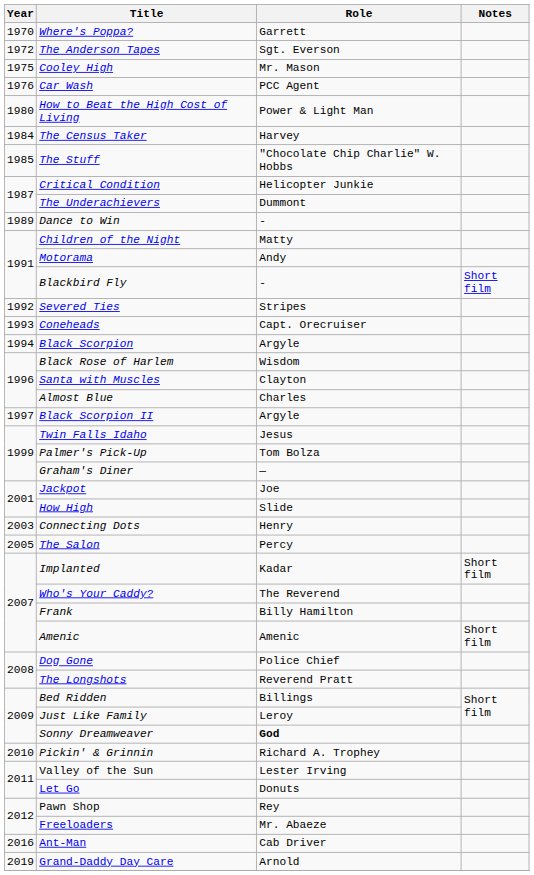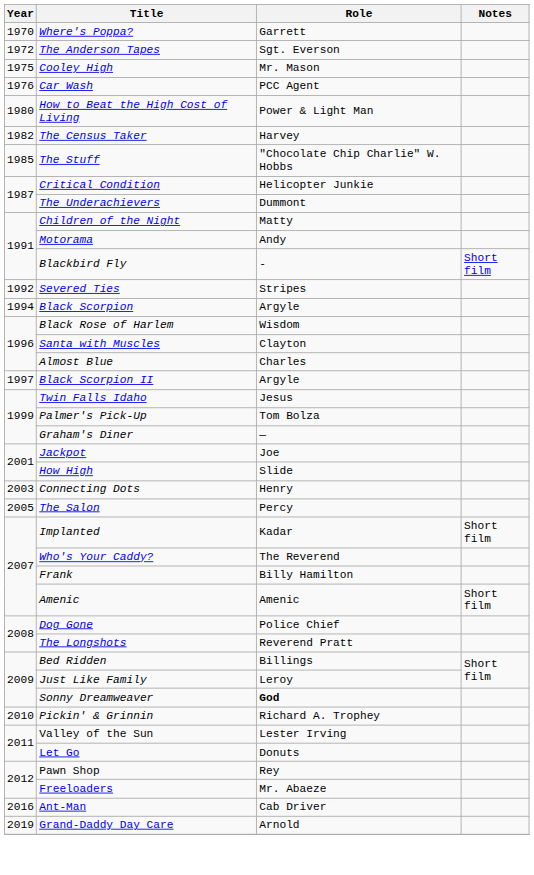The Census Taker | Year: 1984 -> 1982
- row: 1989 | Dance to Win | -
- row: 1993 | Coneheads | Capt. Orecruiser
